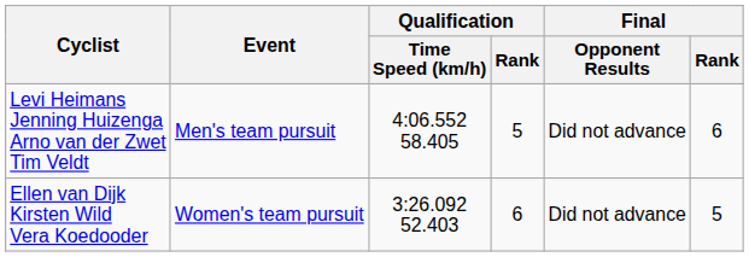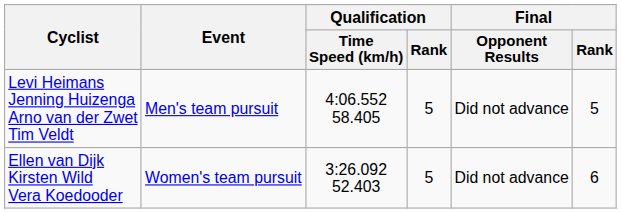Levi Heimans Jenning Huizenga Arno van der Zwet Tim Veldt | Final / Rank: 6 -> 5
Ellen van Dijk Kirsten Wild Vera Koedooder | Qualification / Rank: 6 -> 5
Ellen van Dijk Kirsten Wild Vera Koedooder | Final / Rank: 5 -> 6
